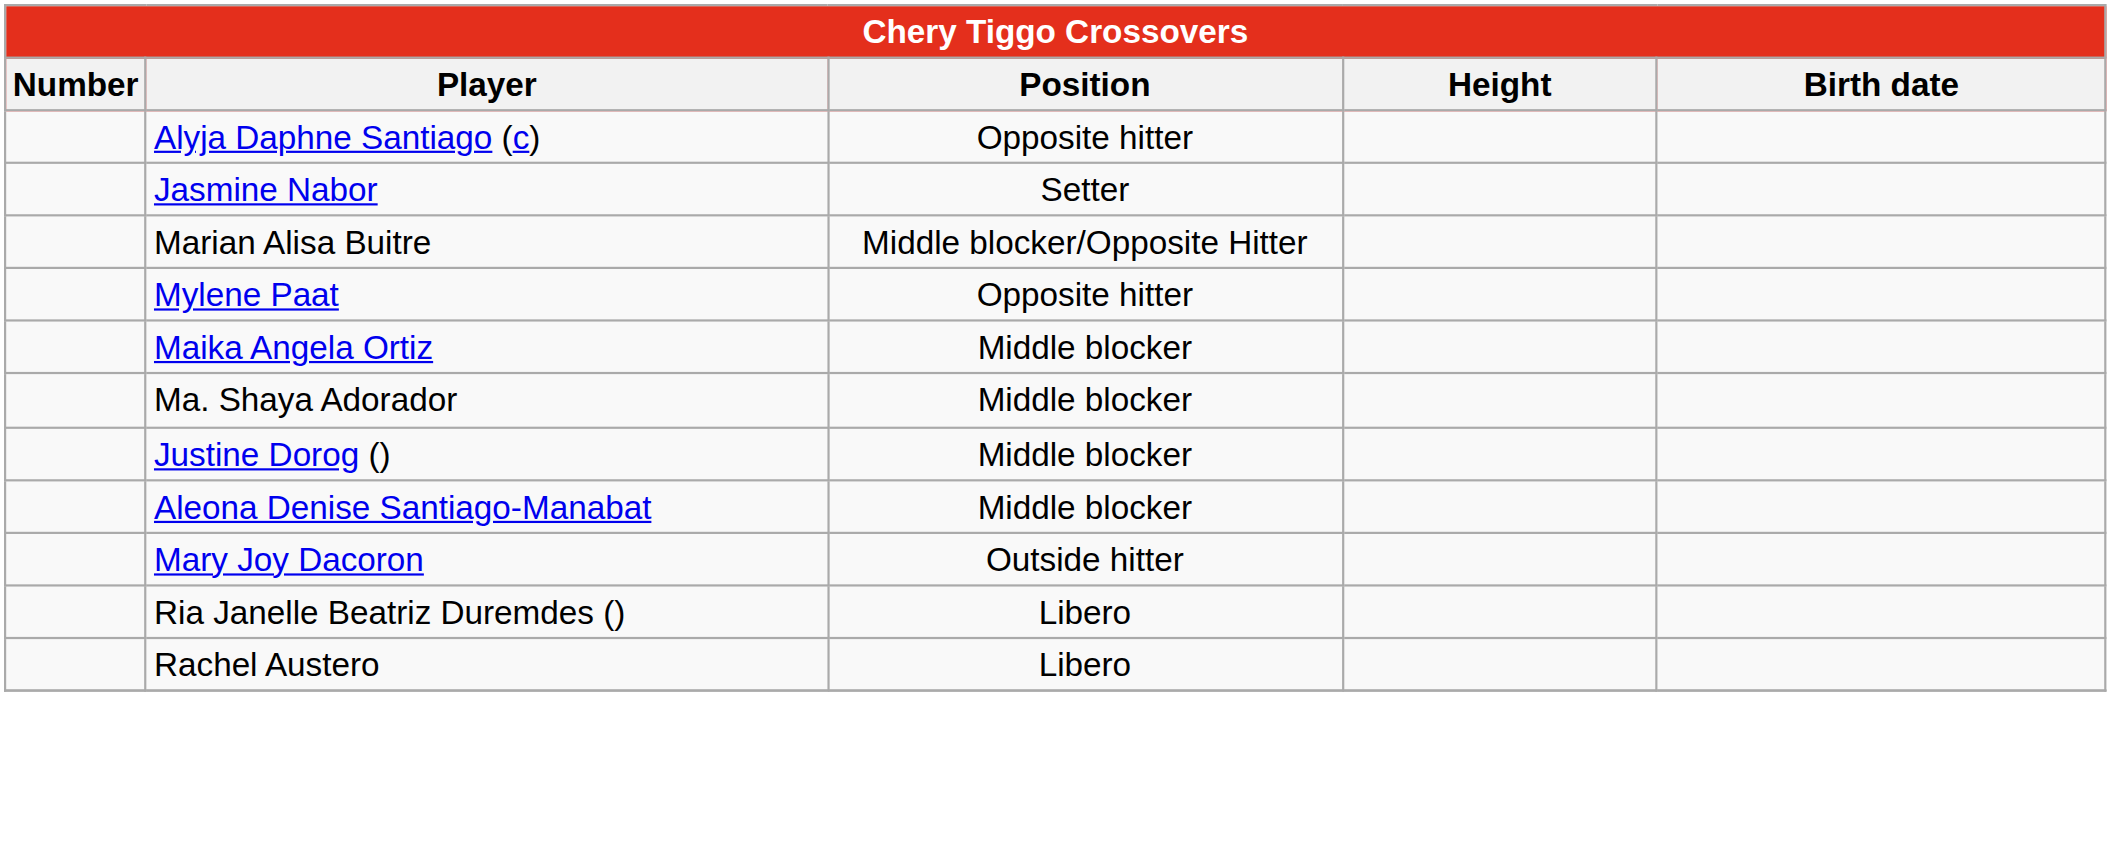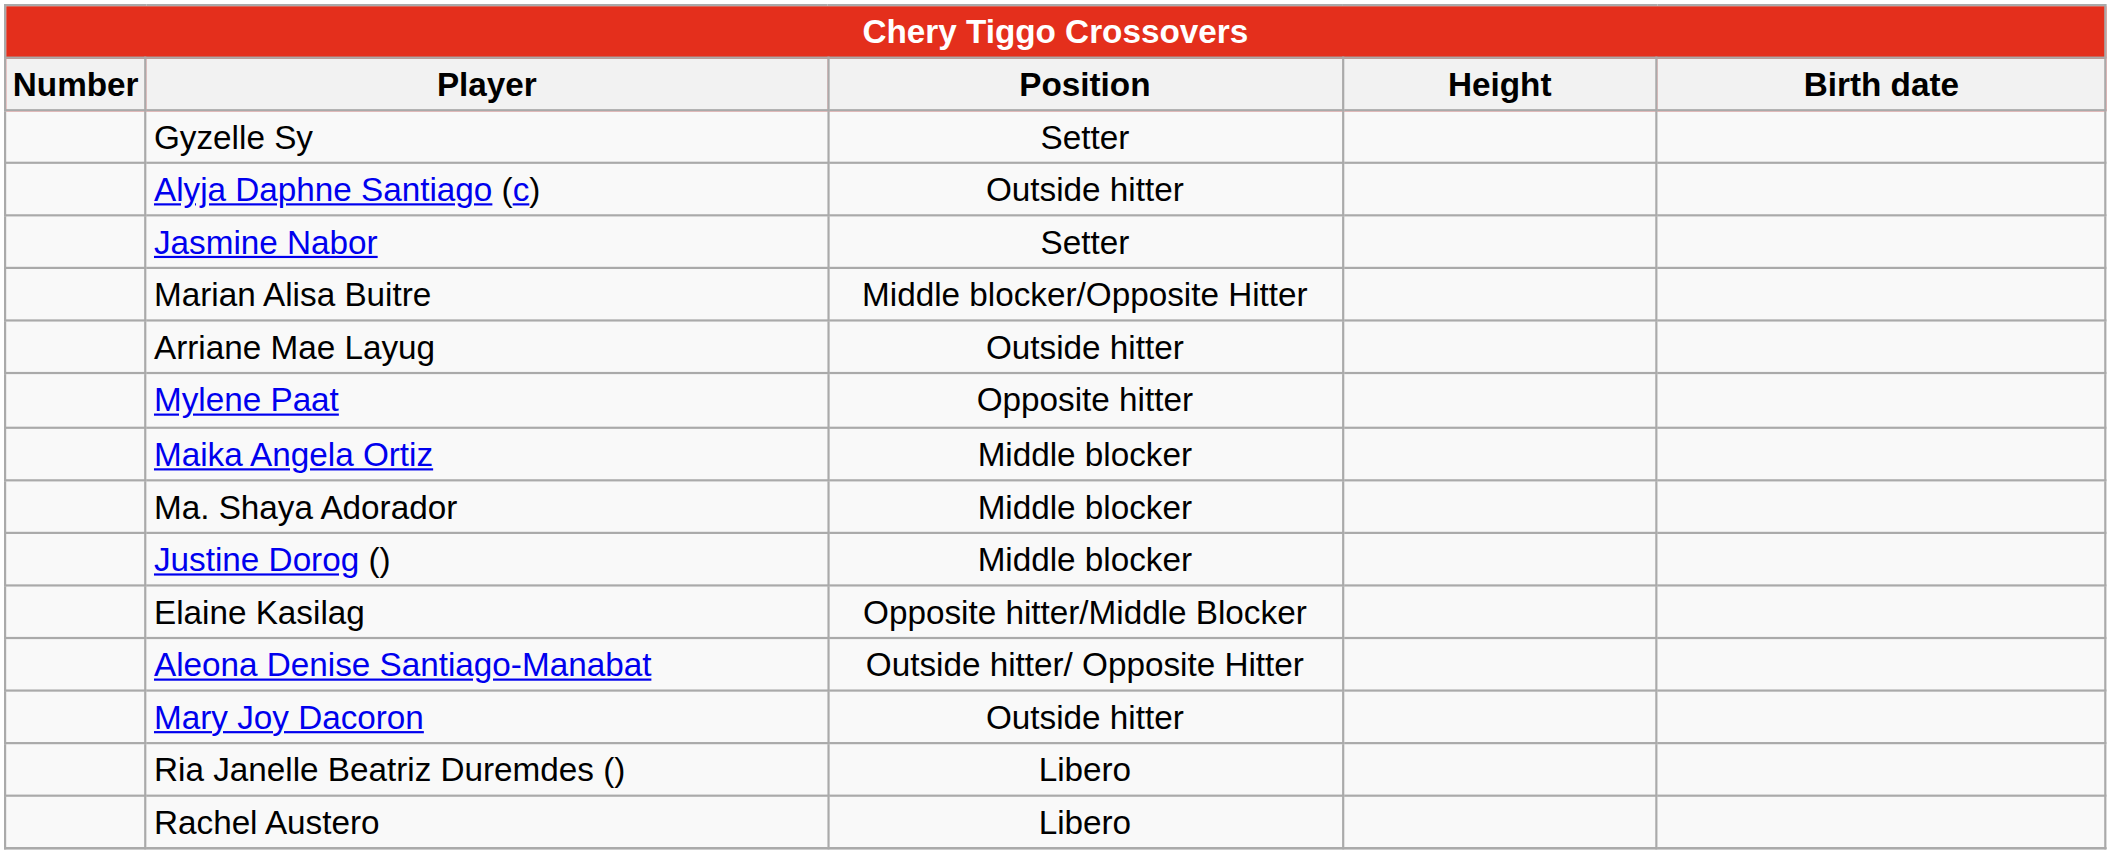+ row: Gyzelle Sy | Setter
Alyja Daphne Santiago (c) | Position: Opposite hitter -> Outside hitter
+ row: Arriane Mae Layug | Outside hitter
+ row: Elaine Kasilag | Opposite hitter/Middle Blocker
Aleona Denise Santiago-Manabat | Position: Middle blocker -> Outside hitter/ Opposite Hitter
